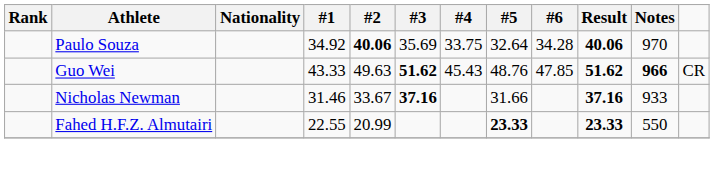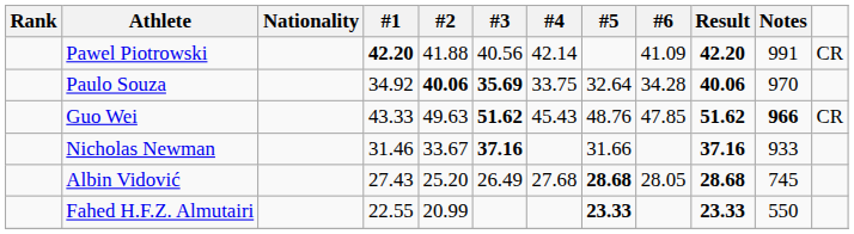+ row: Pawel Piotrowski | 42.20 | 41.88 | 40.56 | 42.14 | 41.09 | 42.20 | 991 | CR
Paulo Souza | #3: normal -> bold
+ row: Albin Vidović | 27.43 | 25.20 | 26.49 | 27.68 | 28.68 | 28.05 | 28.68 | 745
